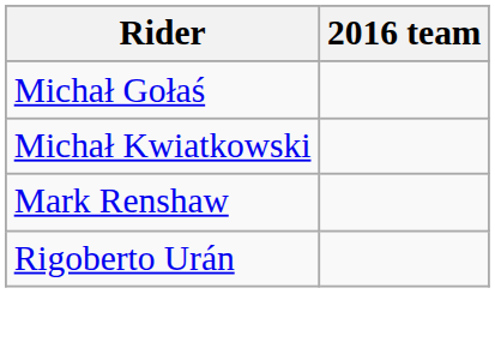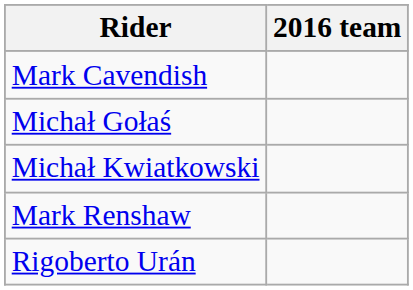+ row: Mark Cavendish
